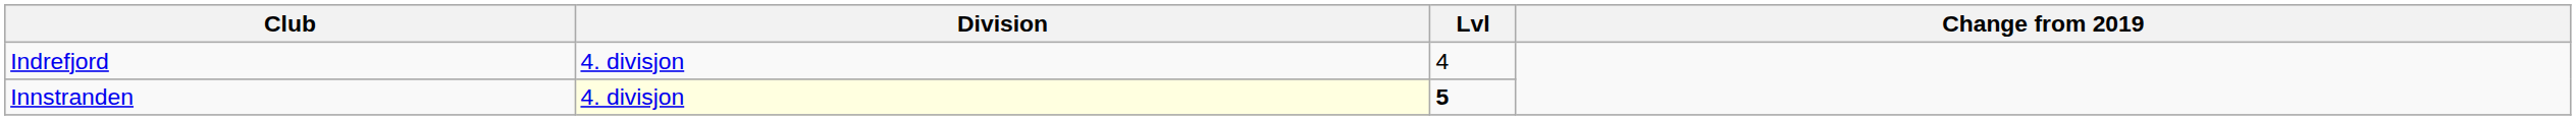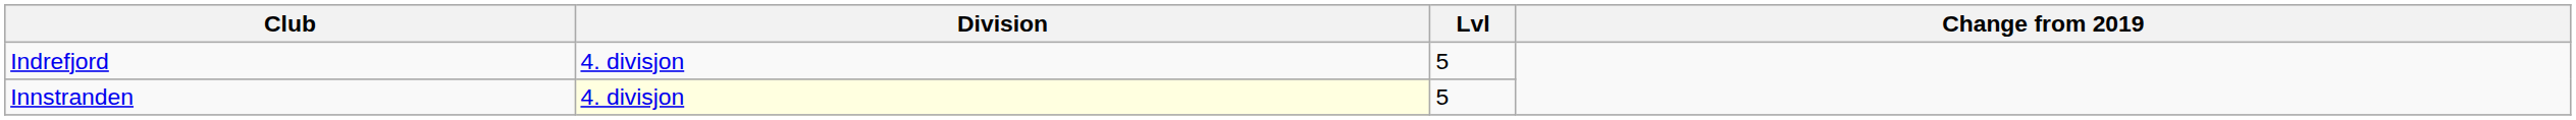Indrefjord | Lvl: 4 -> 5
Innstranden | Lvl: bold -> normal
